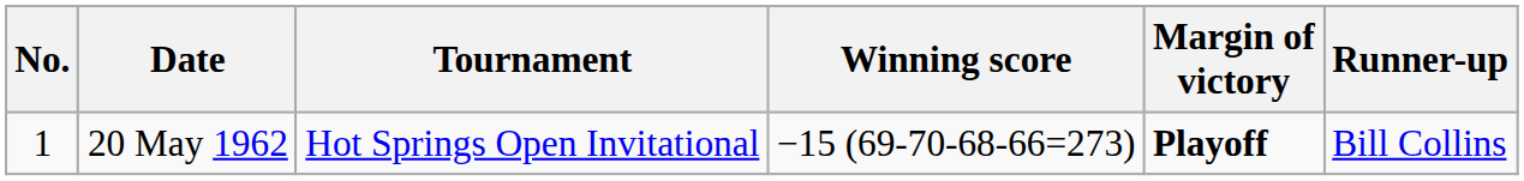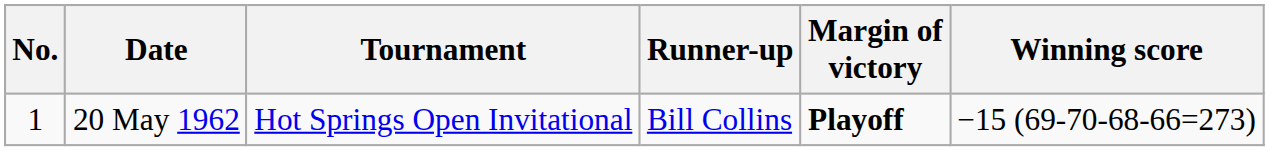columns swapped: Winning score <-> Runner-up
